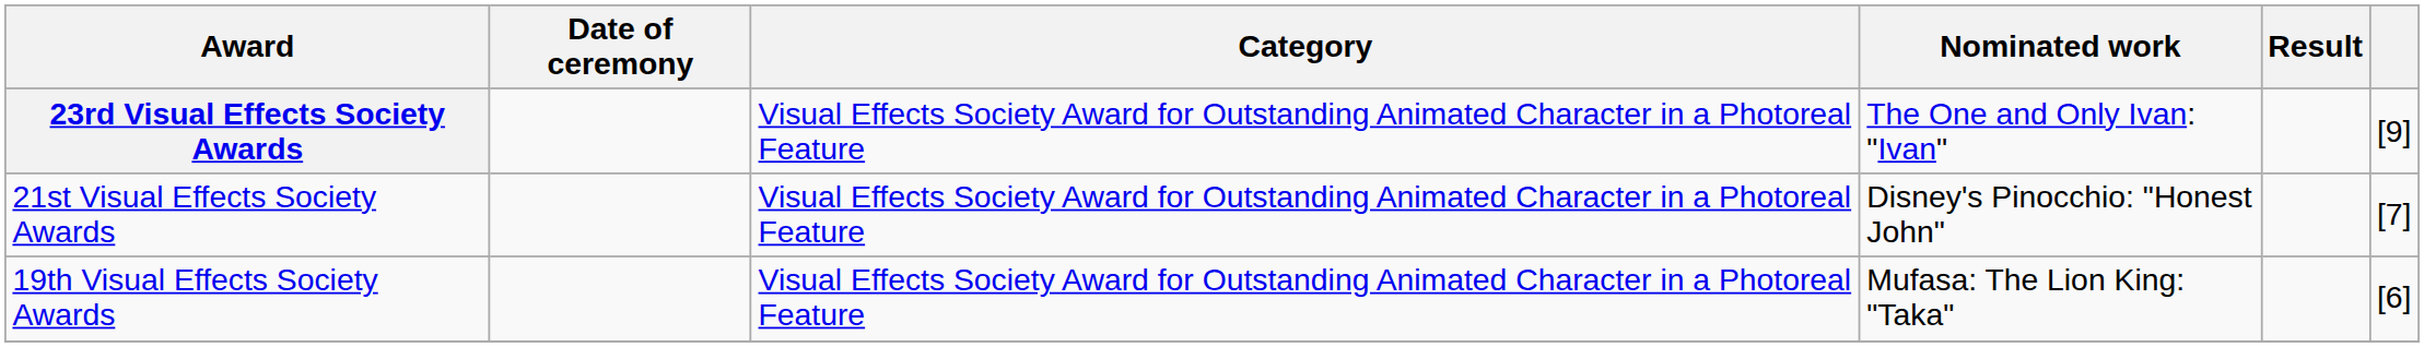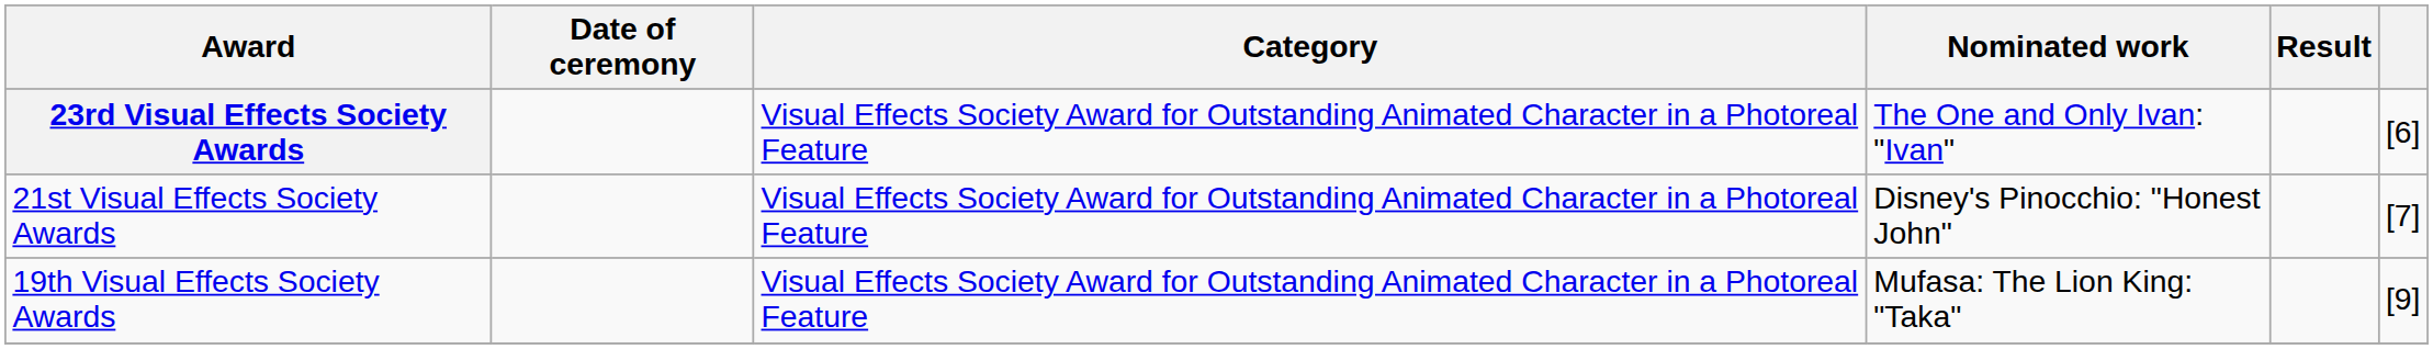23rd Visual Effects Society Awards | column 6: [9] -> [6]
19th Visual Effects Society Awards | column 6: [6] -> [9]
